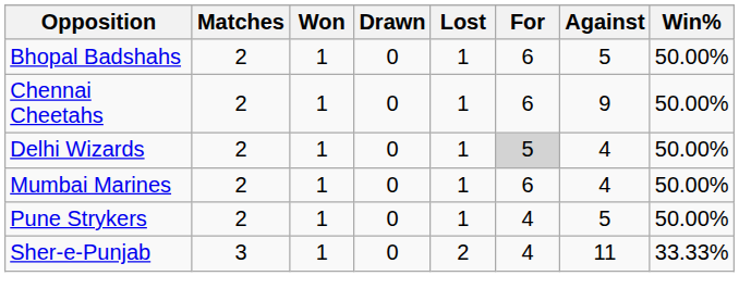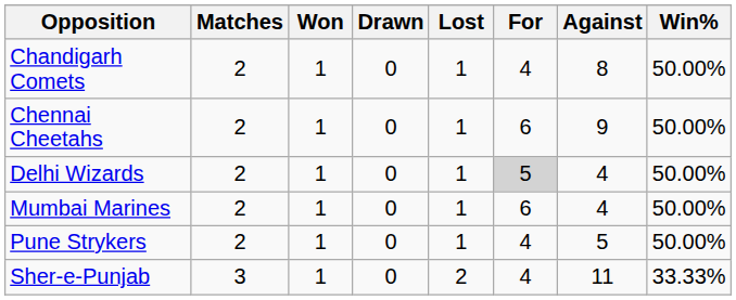- row: Bhopal Badshahs | 2 | 1 | 0 | 1 | 6 | 5 | 50.00%
+ row: Chandigarh Comets | 2 | 1 | 0 | 1 | 4 | 8 | 50.00%
